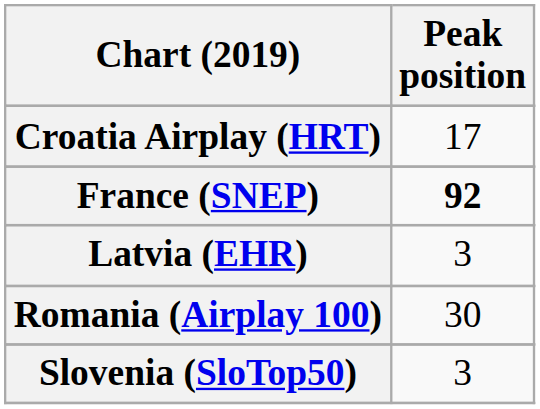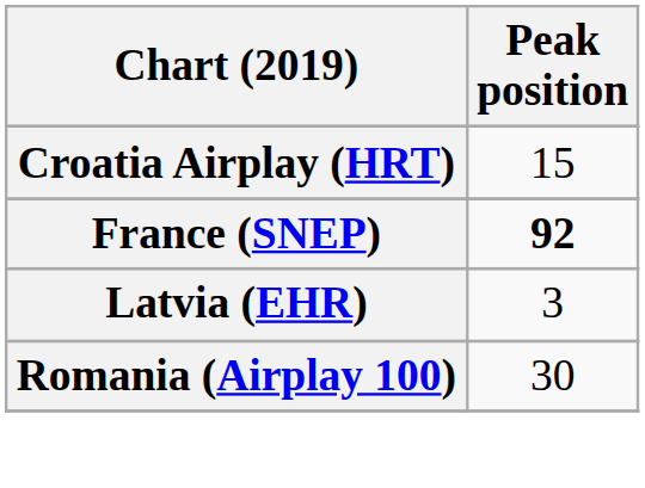Croatia Airplay (HRT) | Peak position: 17 -> 15
- row: Slovenia (SloTop50) | 3
